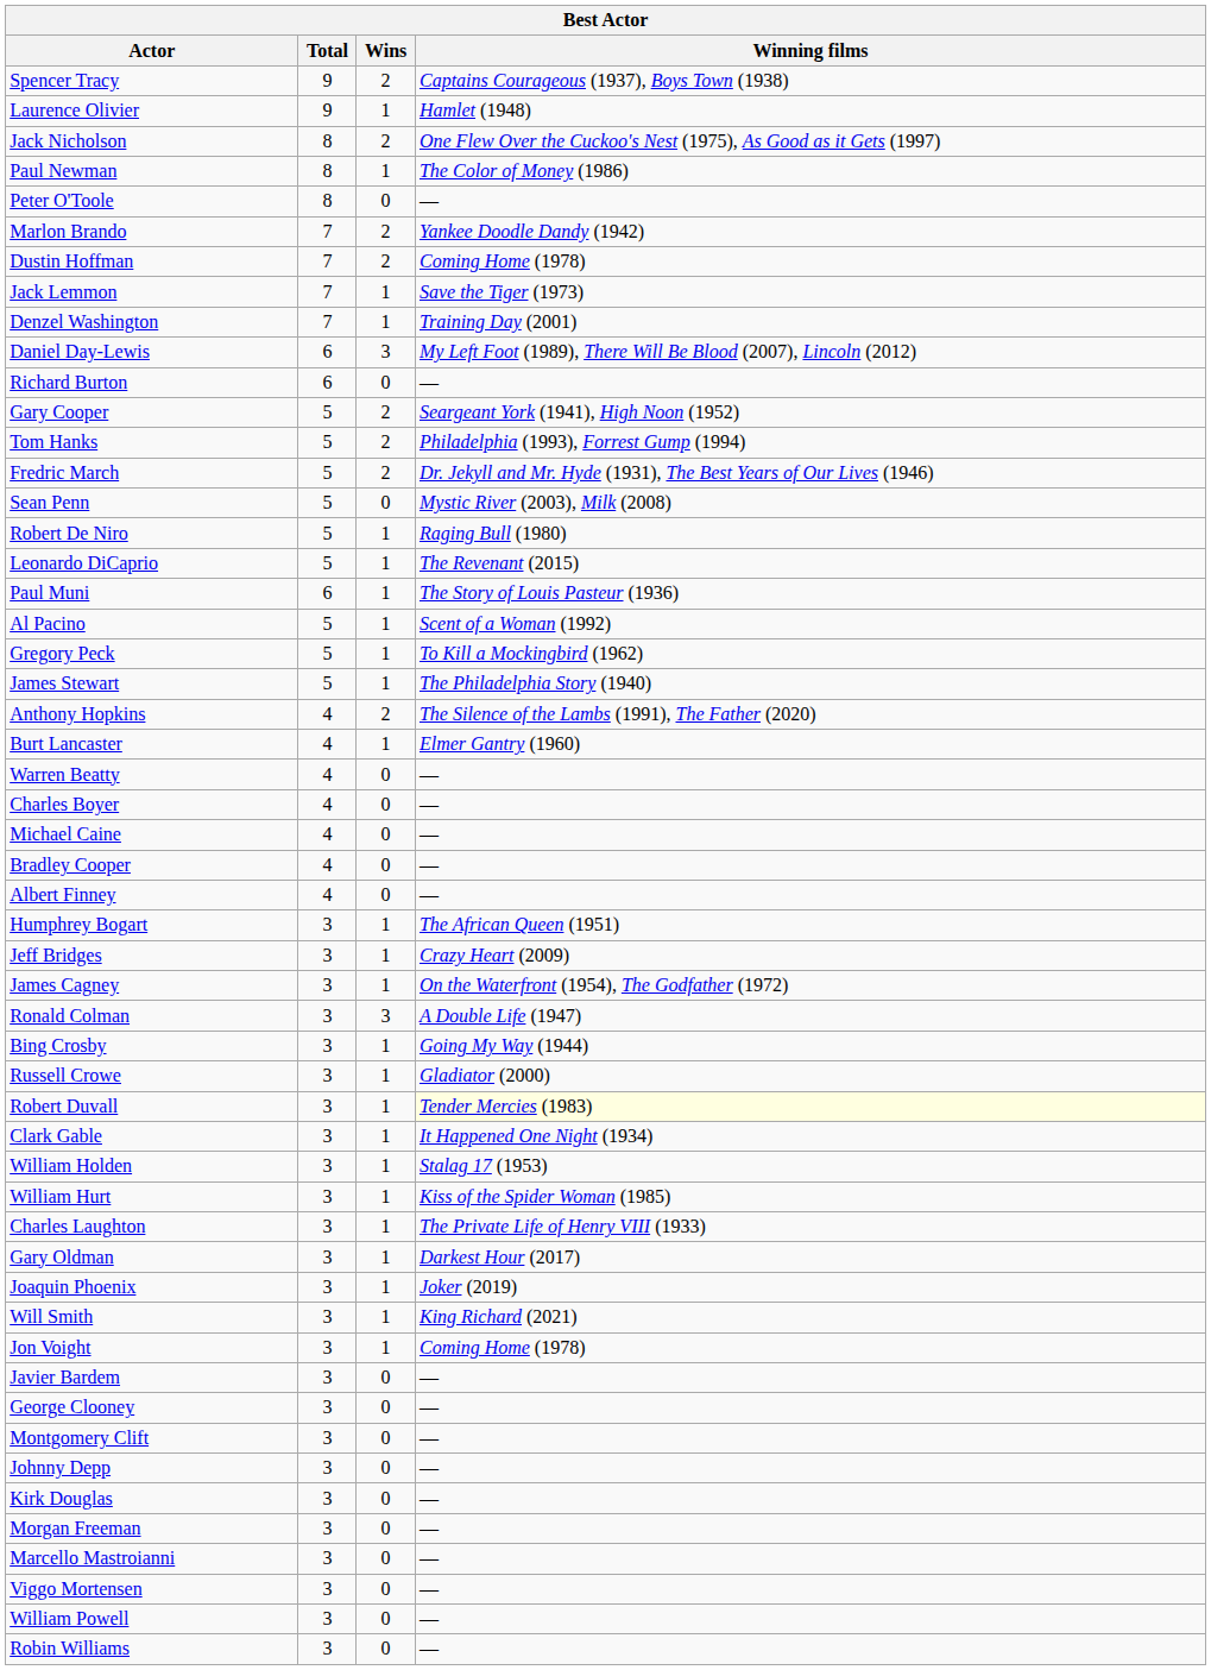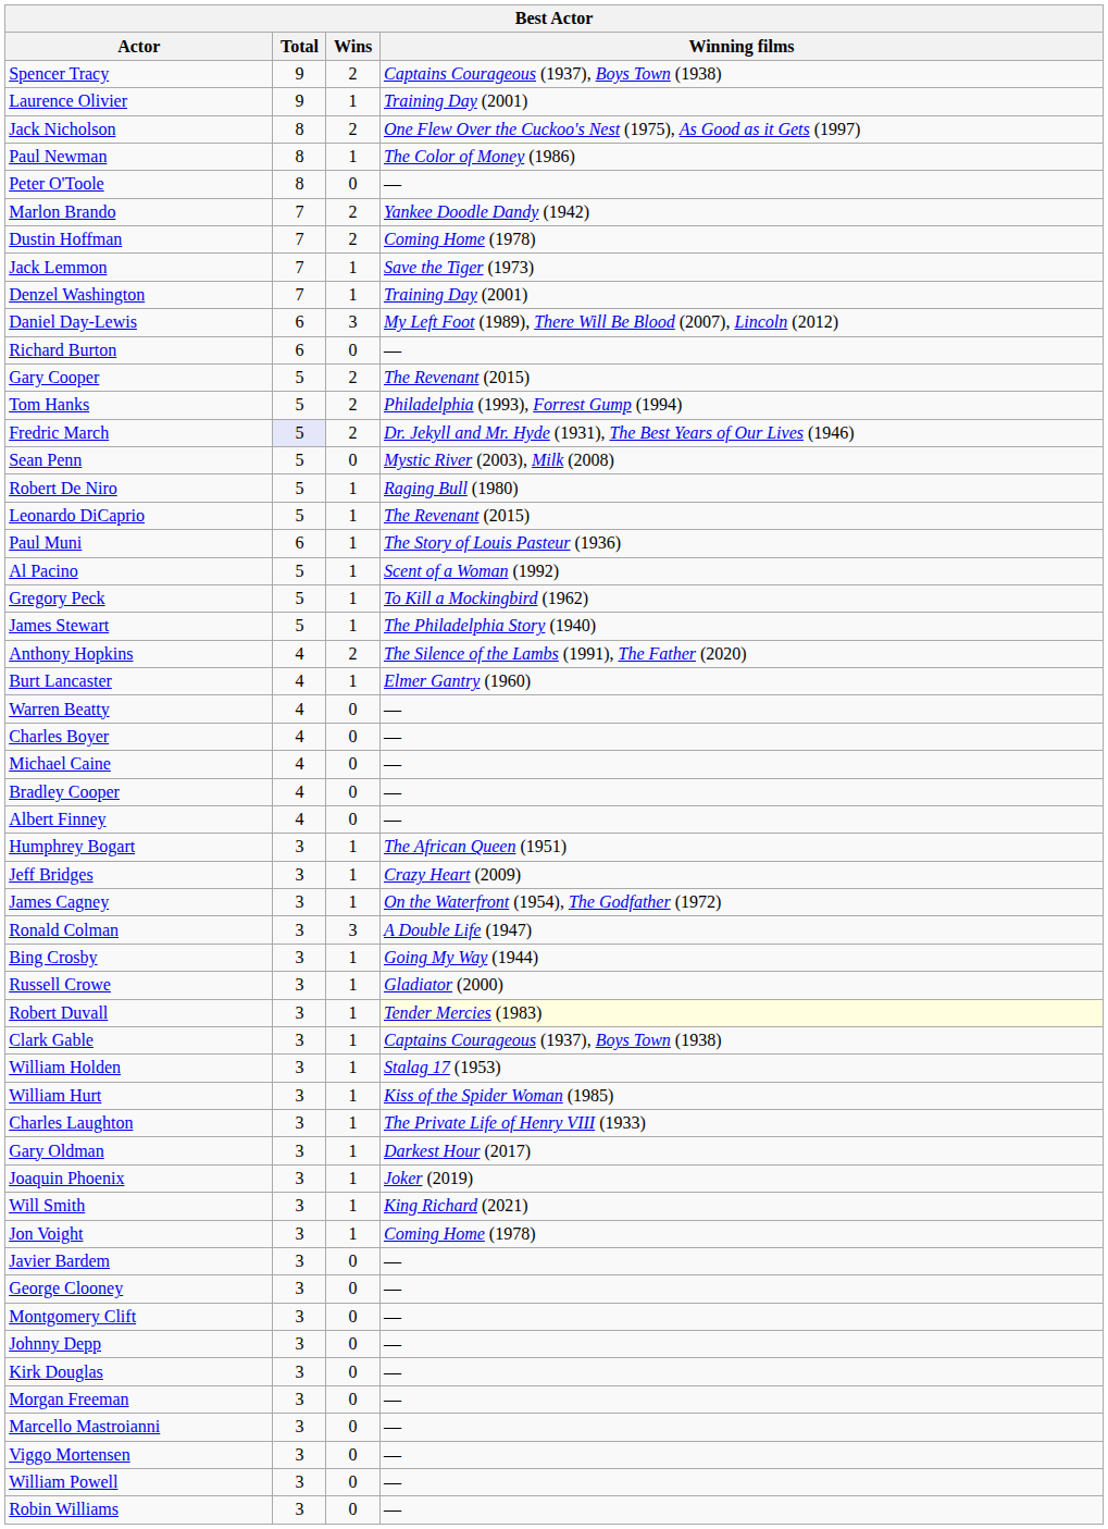Laurence Olivier | Winning films: Hamlet (1948) -> Training Day (2001)
Gary Cooper | Winning films: Seargeant York (1941), High Noon (1952) -> The Revenant (2015)
Fredric March | Total: no background -> lavender background
Clark Gable | Winning films: It Happened One Night (1934) -> Captains Courageous (1937), Boys Town (1938)
